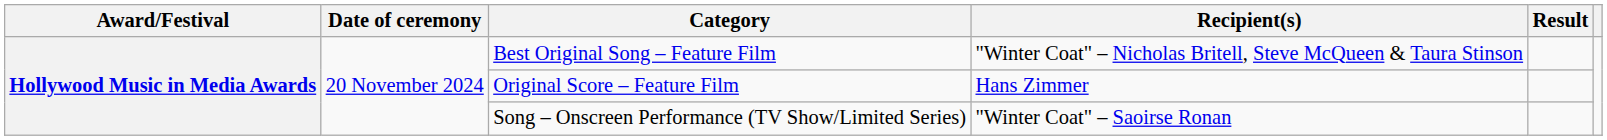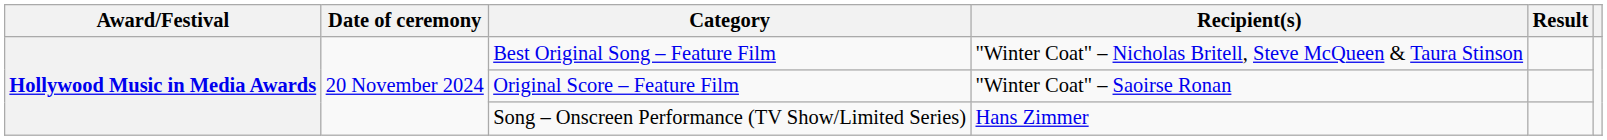Original Score – Feature Film | Recipient(s): Hans Zimmer -> "Winter Coat" – Saoirse Ronan
Song – Onscreen Performance (TV Show/Limited Series) | Recipient(s): "Winter Coat" – Saoirse Ronan -> Hans Zimmer
